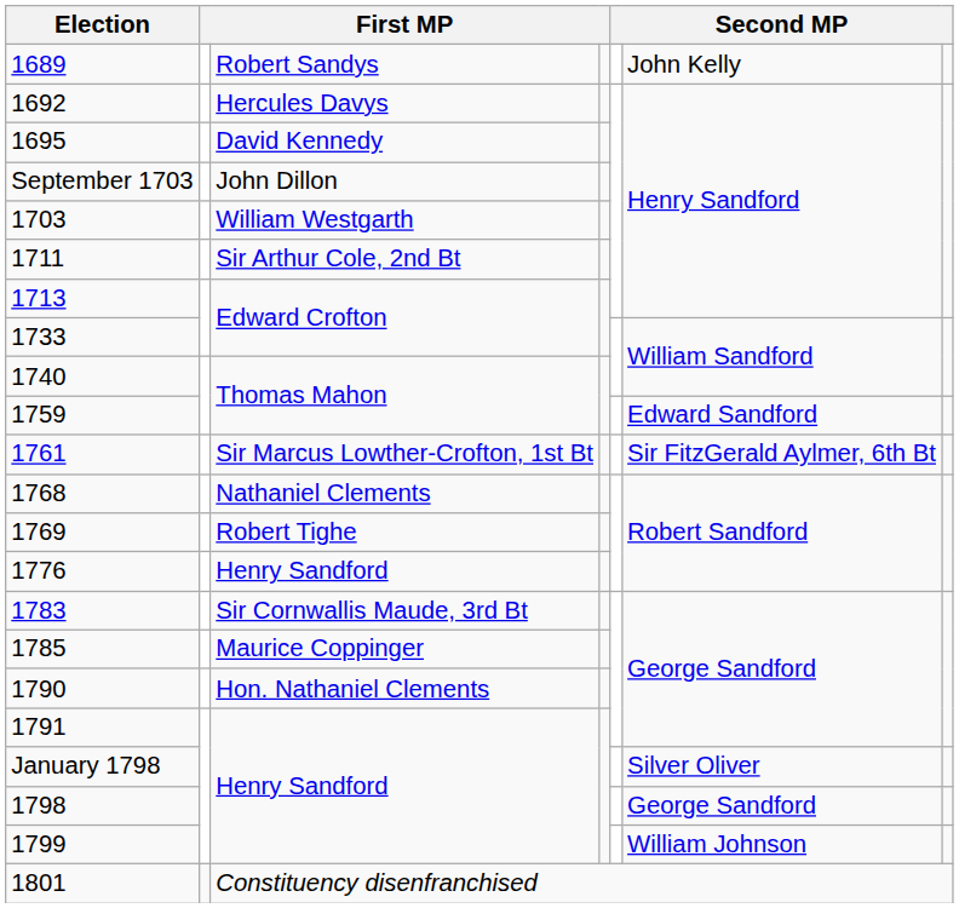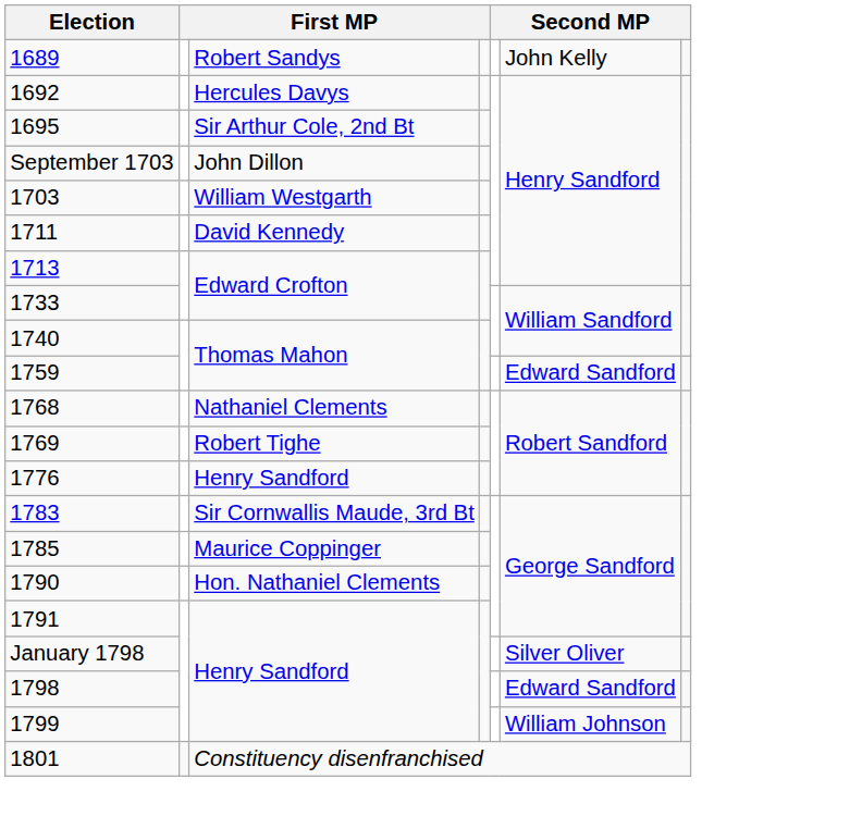1695 | column 3: David Kennedy -> Sir Arthur Cole, 2nd Bt
1711 | column 3: Sir Arthur Cole, 2nd Bt -> David Kennedy
- row: 1761 | Sir Marcus Lowther-Crofton, 1st Bt | Sir FitzGerald Aylmer, 6th Bt
1798 | column 6: George Sandford -> Edward Sandford
